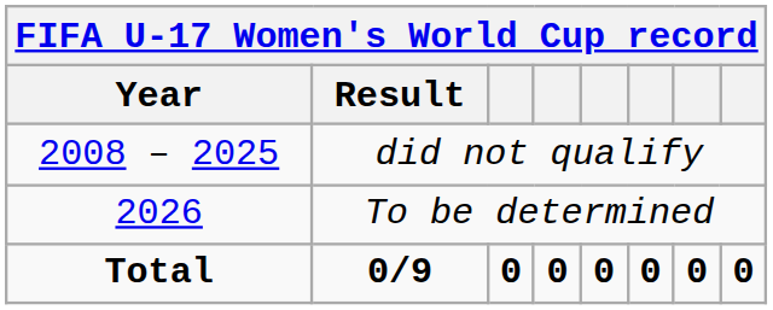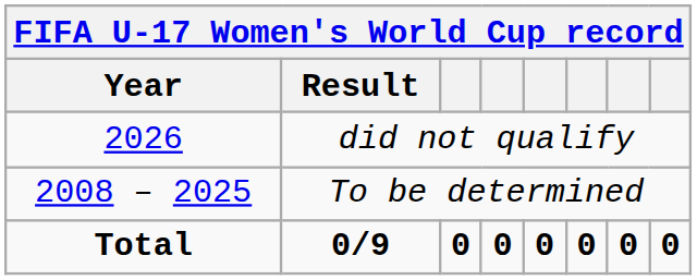did not qualify | Year: 2008 – 2025 -> 2026
To be determined | Year: 2026 -> 2008 – 2025
